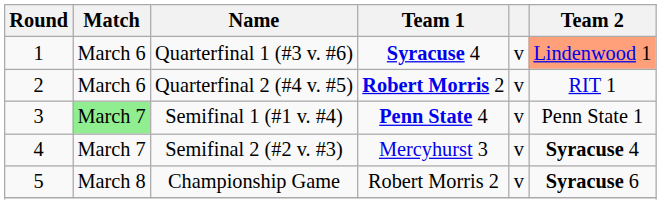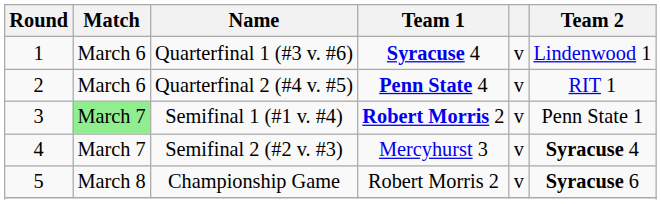Quarterfinal 1 (#3 v. #6) | Team 2: lightsalmon background -> no background
Quarterfinal 2 (#4 v. #5) | Team 1: Robert Morris 2 -> Penn State 4
Semifinal 1 (#1 v. #4) | Team 1: Penn State 4 -> Robert Morris 2
